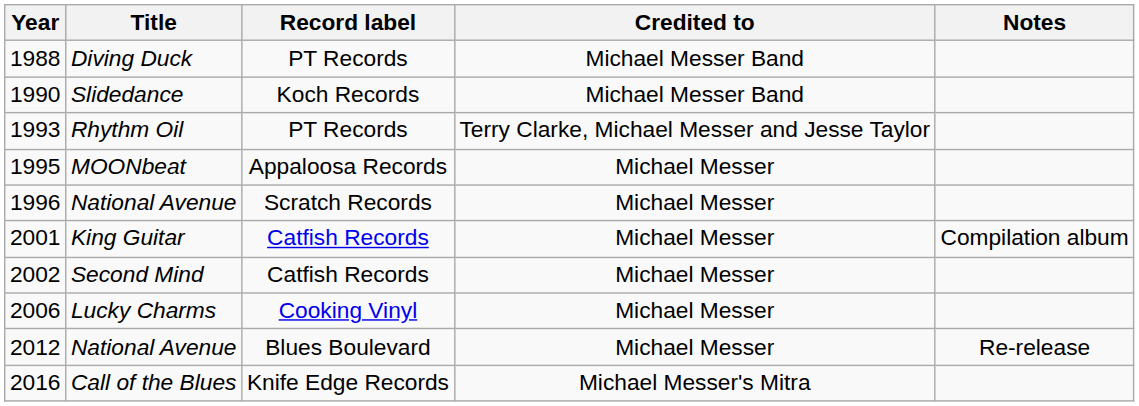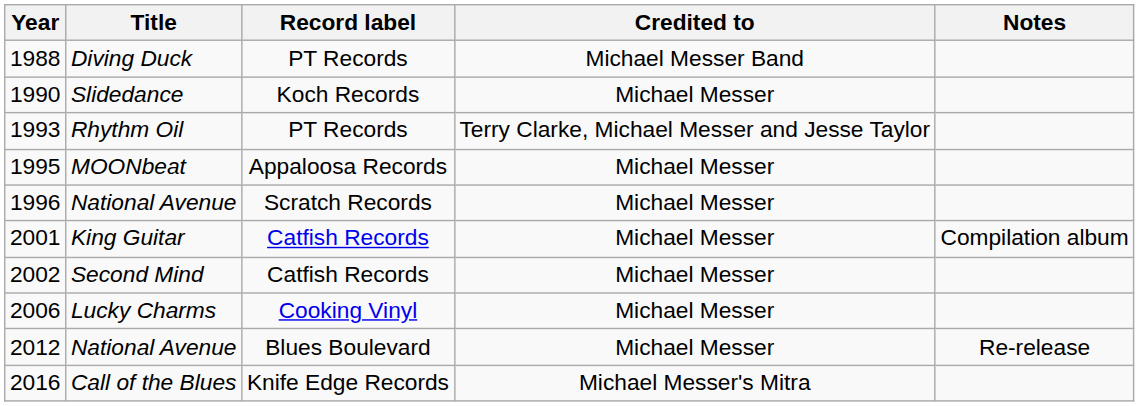Slidedance | Credited to: Michael Messer Band -> Michael Messer
